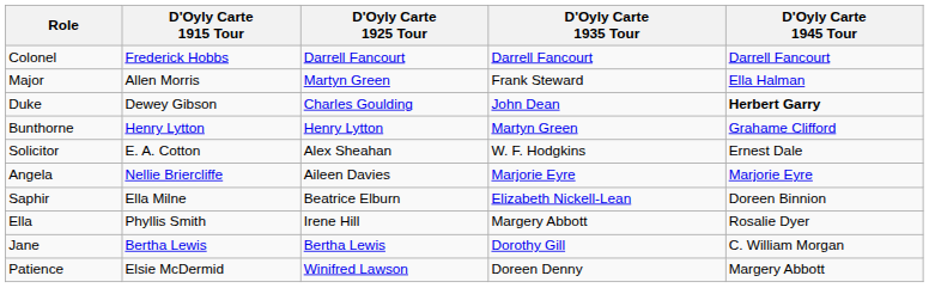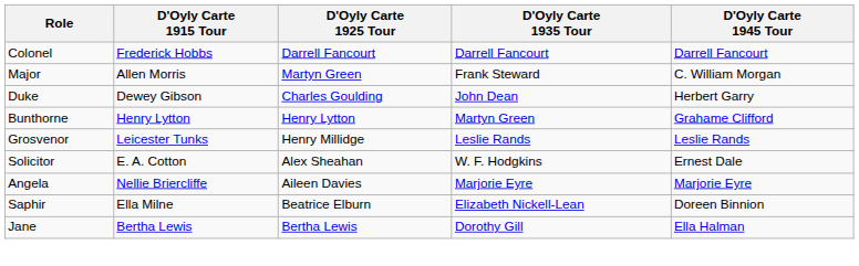Major | D'Oyly Carte 1945 Tour: Ella Halman -> C. William Morgan
Duke | D'Oyly Carte 1945 Tour: bold -> normal
+ row: Grosvenor | Leicester Tunks | Henry Millidge | Leslie Rands | Leslie Rands
- row: Ella | Phyllis Smith | Irene Hill | Margery Abbott | Rosalie Dyer
Jane | D'Oyly Carte 1945 Tour: C. William Morgan -> Ella Halman
- row: Patience | Elsie McDermid | Winifred Lawson | Doreen Denny | Margery Abbott
